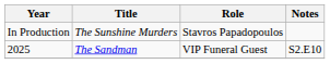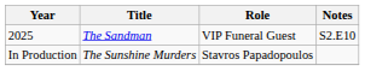rows swapped: 2025 <-> In Production
